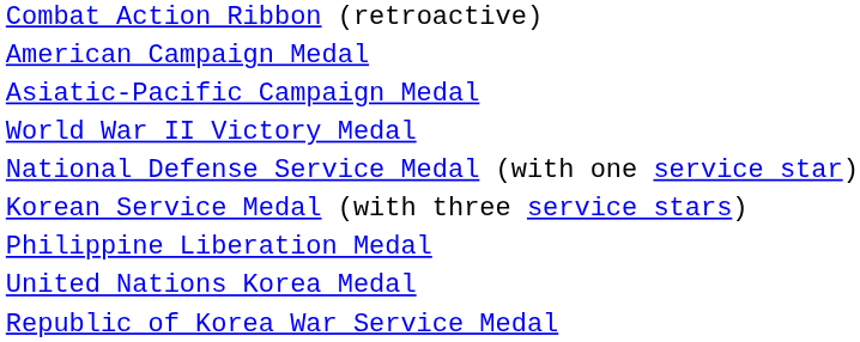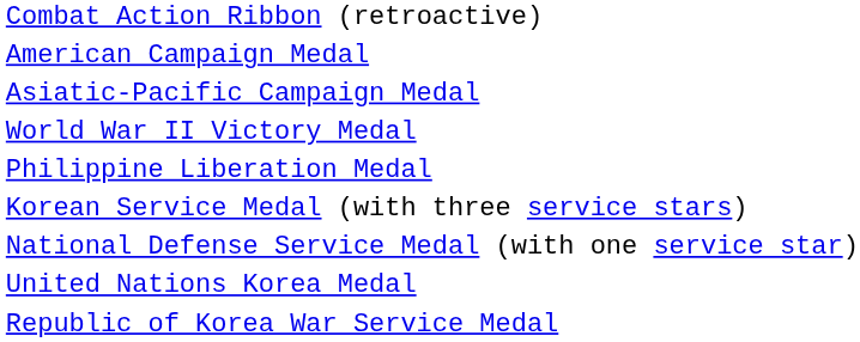rows swapped: National Defense Service Medal (with one service star) <-> Philippine Liberation Medal
